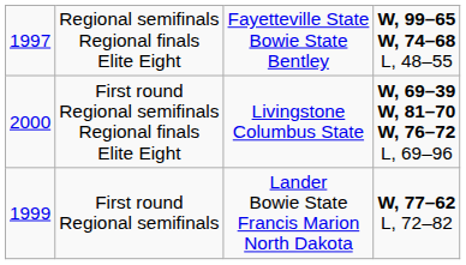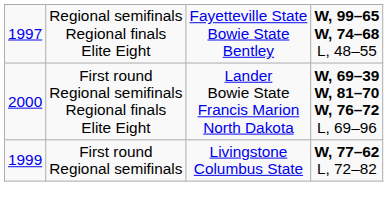First round Regional semifinals Regional finals Elite Eight | column 3: Livingstone Columbus State -> Lander Bowie State Francis Marion North Dakota
First round Regional semifinals | column 3: Lander Bowie State Francis Marion North Dakota -> Livingstone Columbus State
